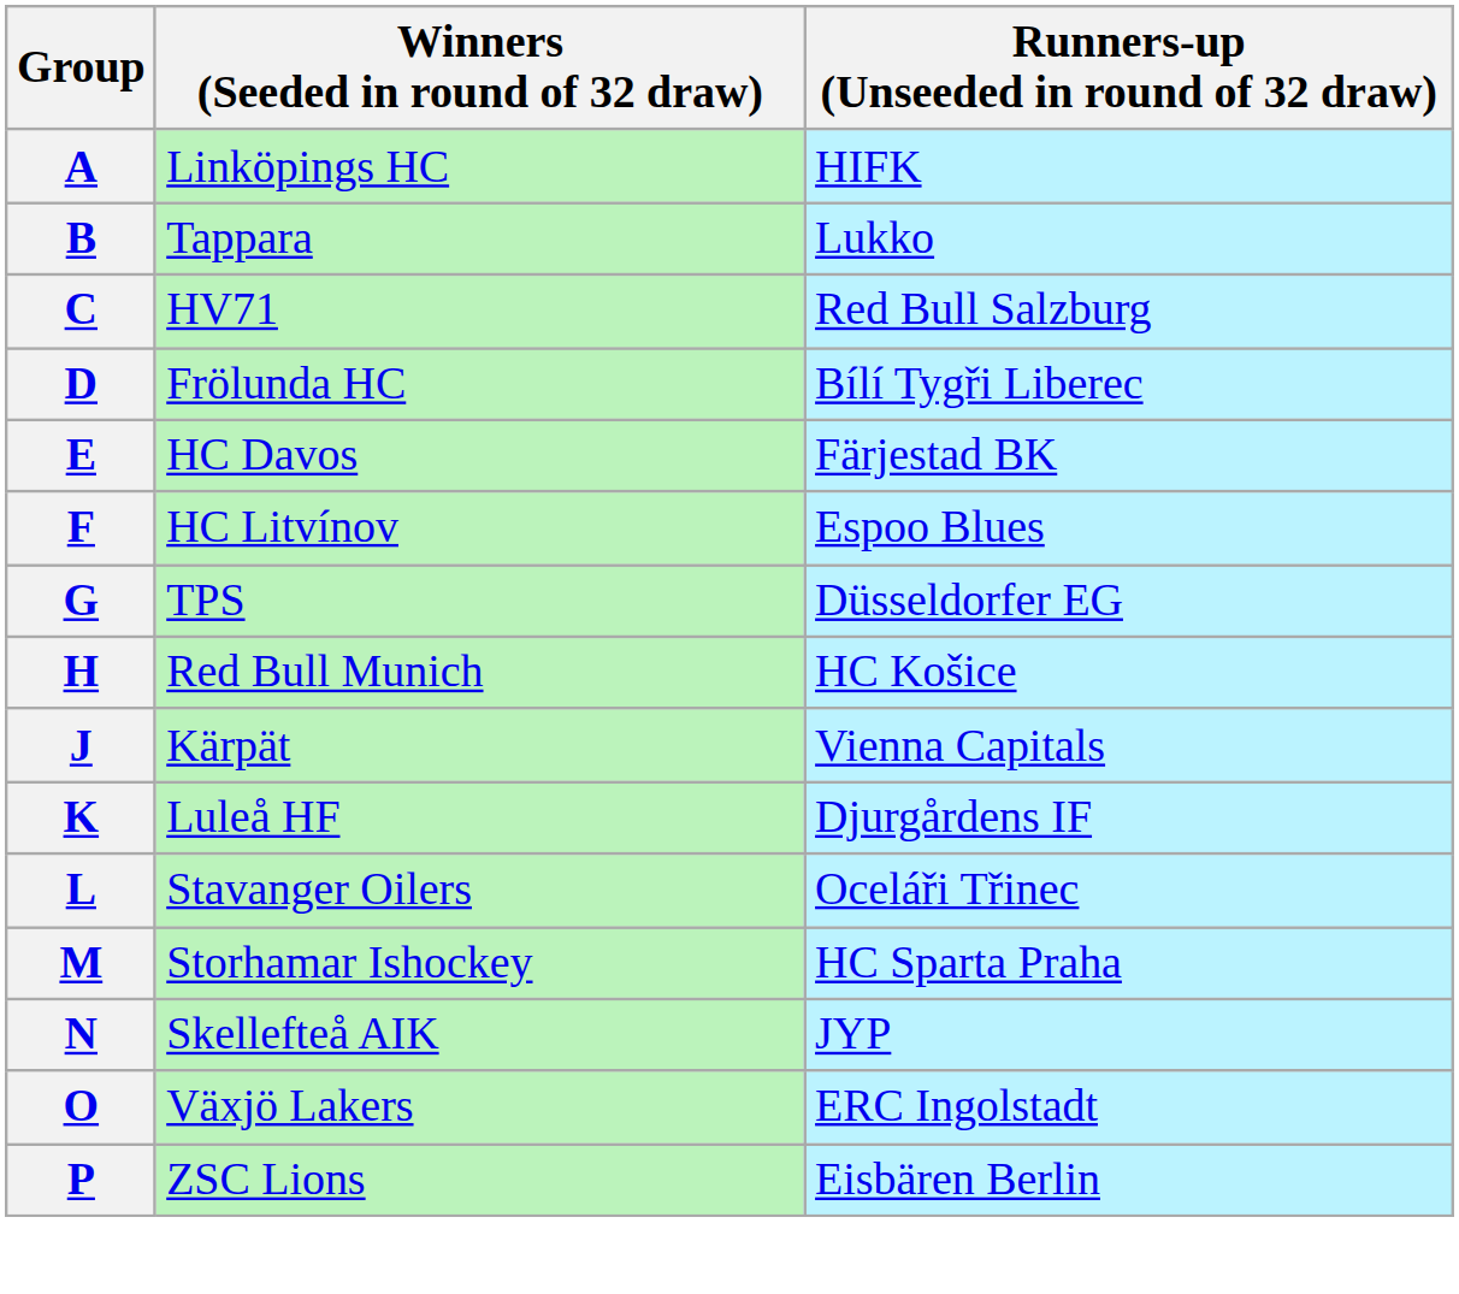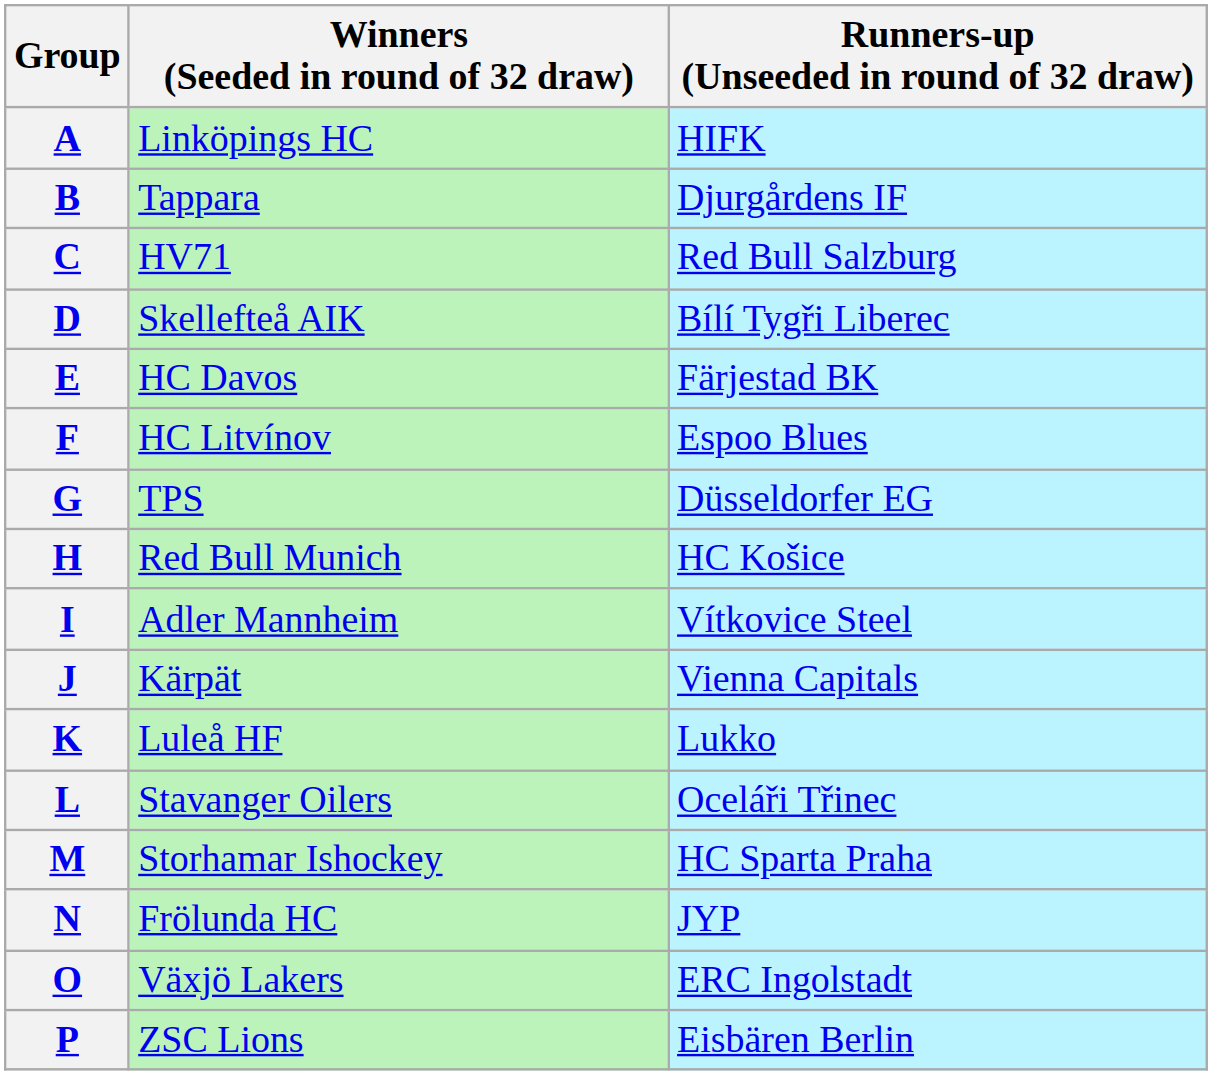B | Runners-up (Unseeded in round of 32 draw): Lukko -> Djurgårdens IF
D | Winners (Seeded in round of 32 draw): Frölunda HC -> Skellefteå AIK
+ row: I | Adler Mannheim | Vítkovice Steel
K | Runners-up (Unseeded in round of 32 draw): Djurgårdens IF -> Lukko
N | Winners (Seeded in round of 32 draw): Skellefteå AIK -> Frölunda HC
